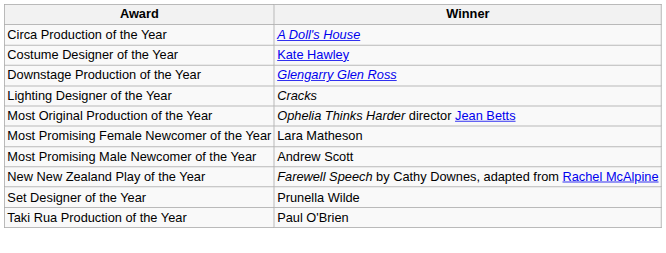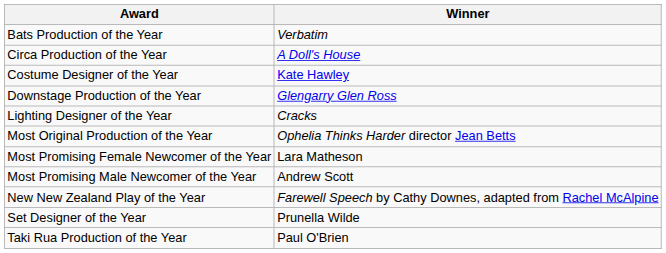+ row: Bats Production of the Year | Verbatim
